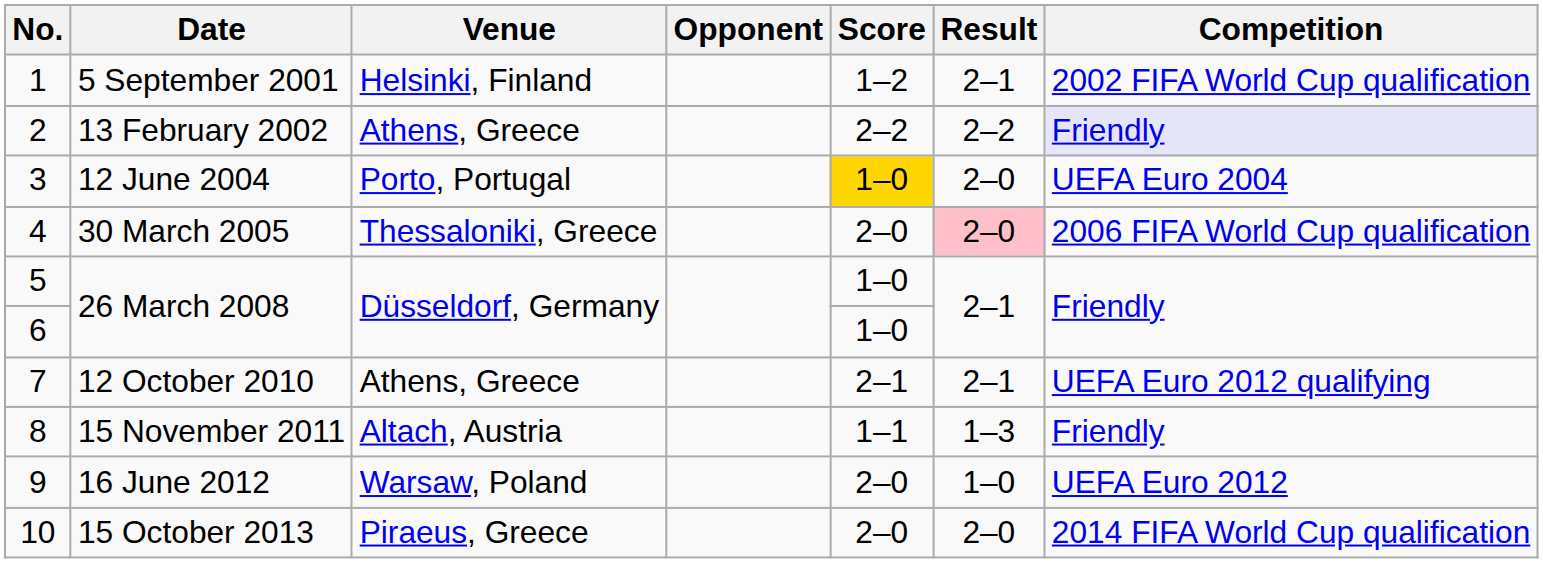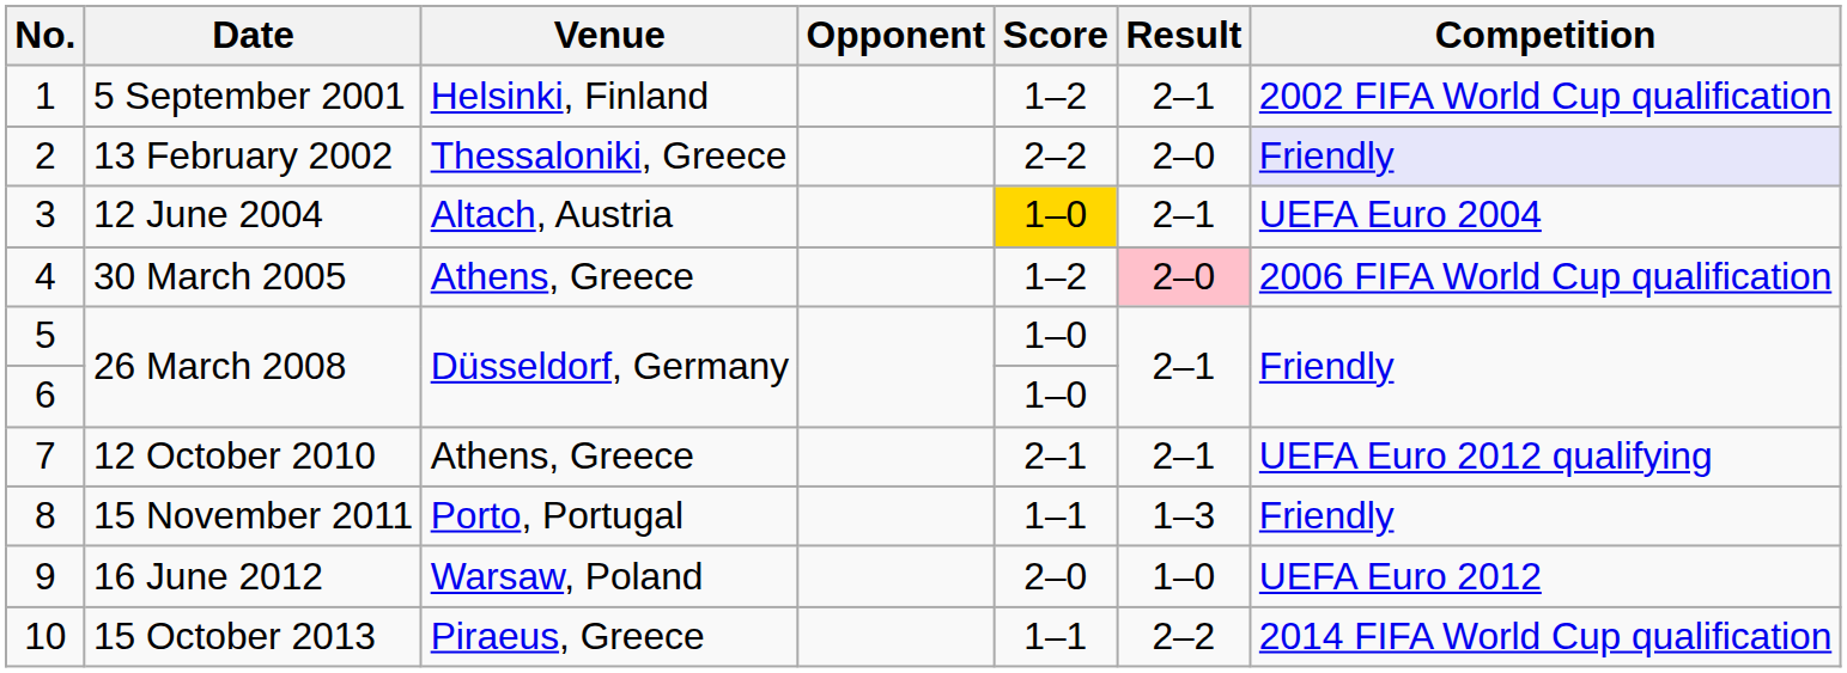13 February 2002 | Venue: Athens, Greece -> Thessaloniki, Greece
13 February 2002 | Result: 2–2 -> 2–0
12 June 2004 | Venue: Porto, Portugal -> Altach, Austria
12 June 2004 | Result: 2–0 -> 2–1
30 March 2005 | Venue: Thessaloniki, Greece -> Athens, Greece
30 March 2005 | Score: 2–0 -> 1–2
15 November 2011 | Venue: Altach, Austria -> Porto, Portugal
15 October 2013 | Score: 2–0 -> 1–1
15 October 2013 | Result: 2–0 -> 2–2
